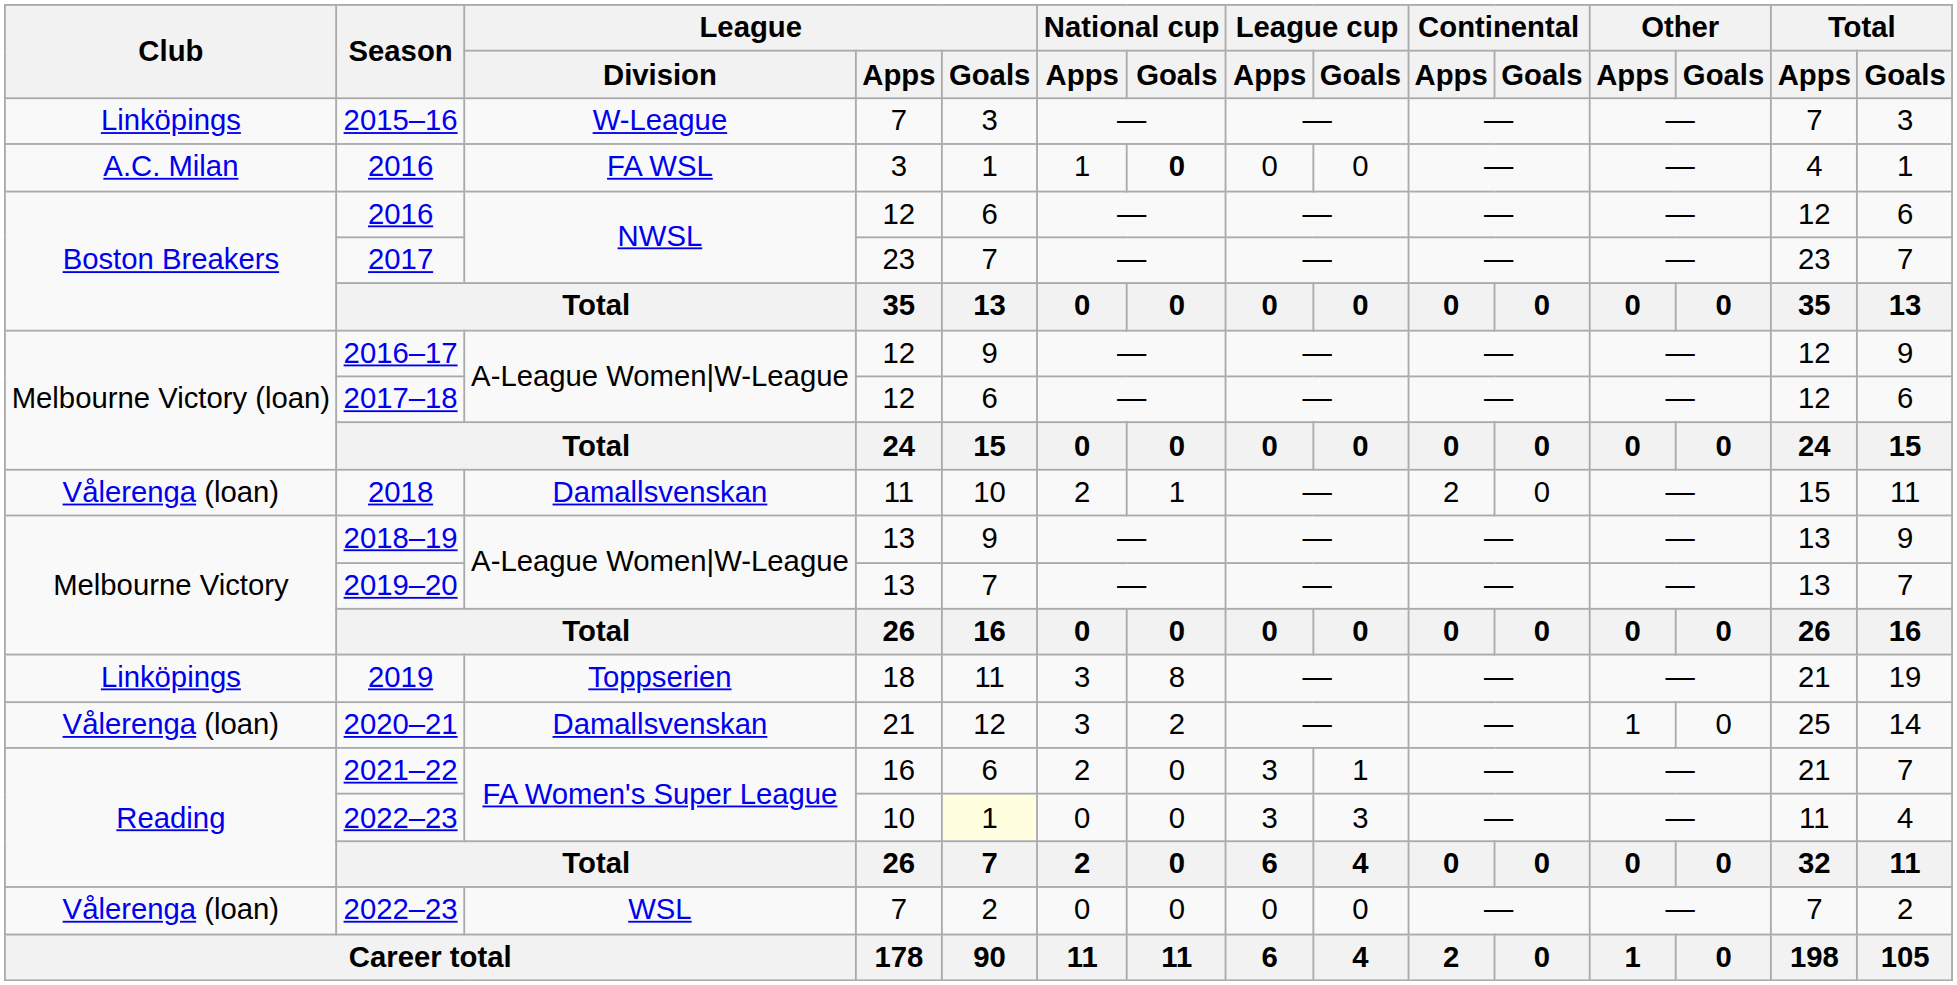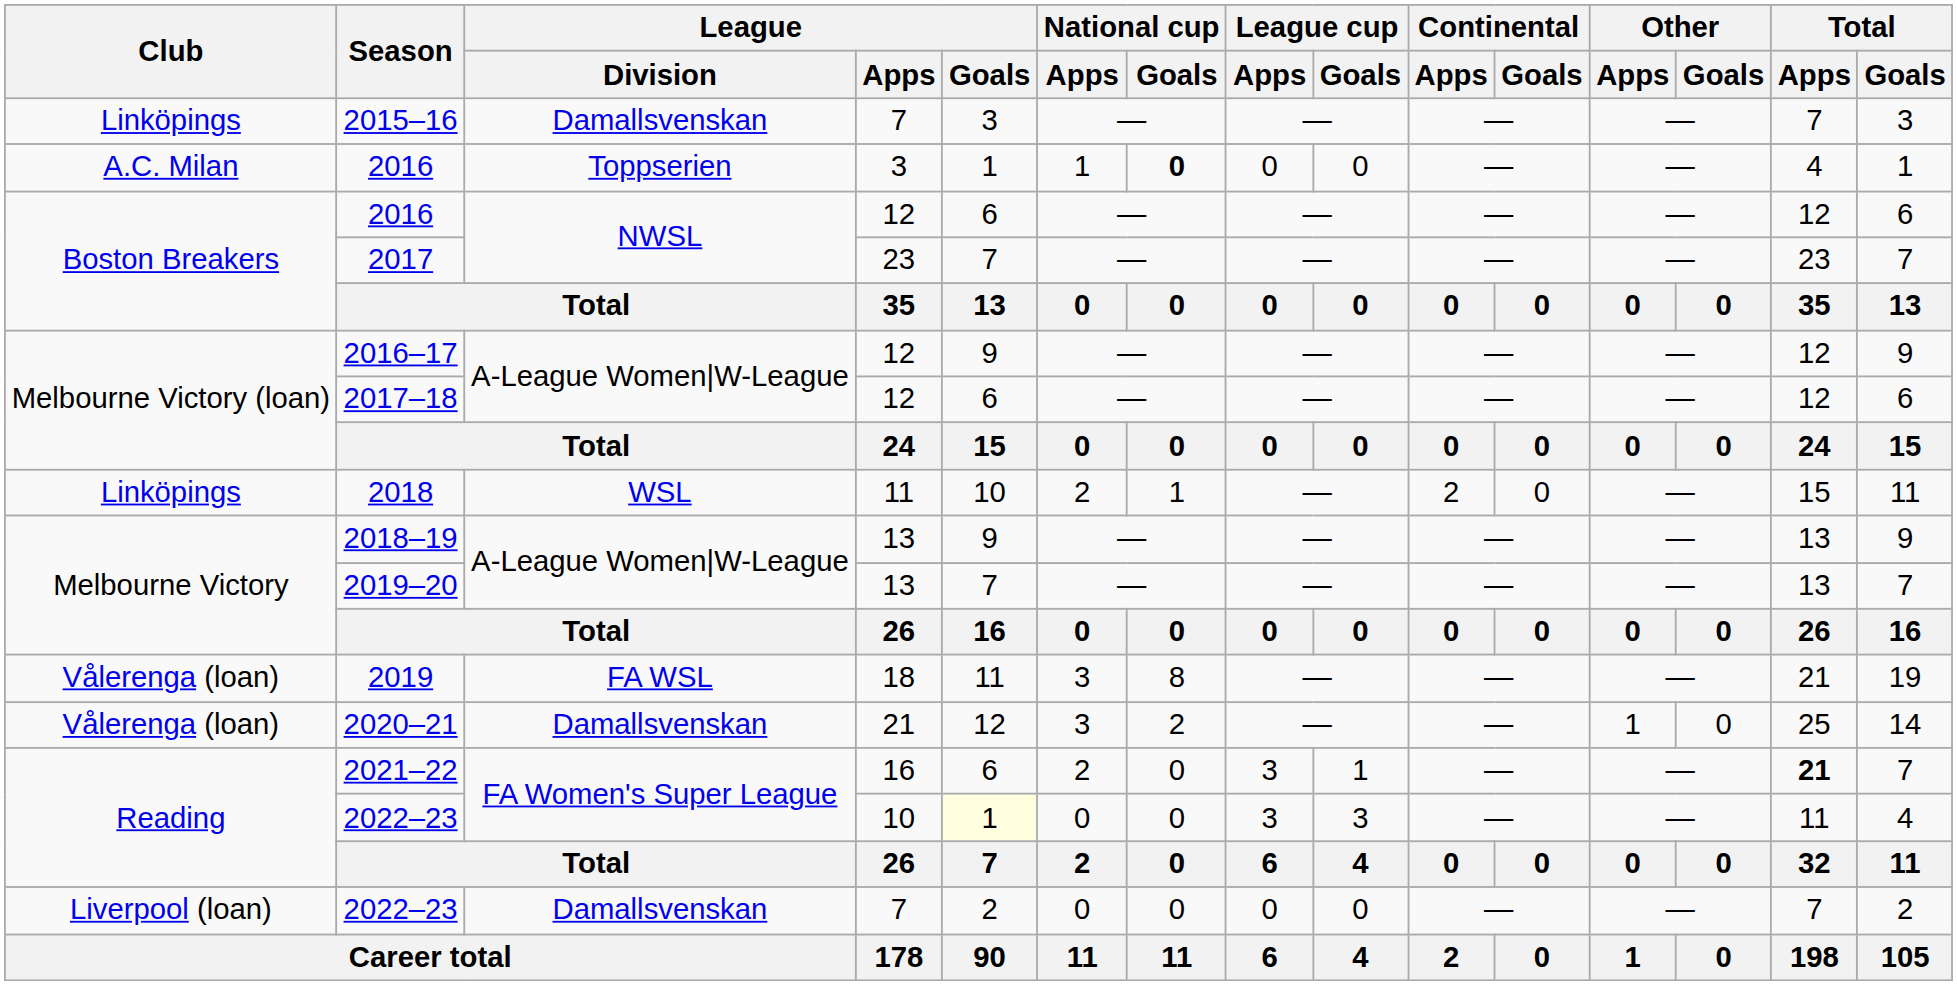2015–16 | League / Division: W-League -> Damallsvenskan
2016 / 3 | League / Division: FA WSL -> Toppserien
2018 | Club: Vålerenga (loan) -> Linköpings
2018 | League / Division: Damallsvenskan -> WSL
2019 | Club: Linköpings -> Vålerenga (loan)
2019 | League / Division: Toppserien -> FA WSL
2021–22 | Total / Apps: normal -> bold
2022–23 / 7 | Club: Vålerenga (loan) -> Liverpool (loan)
2022–23 / 7 | League / Division: WSL -> Damallsvenskan
